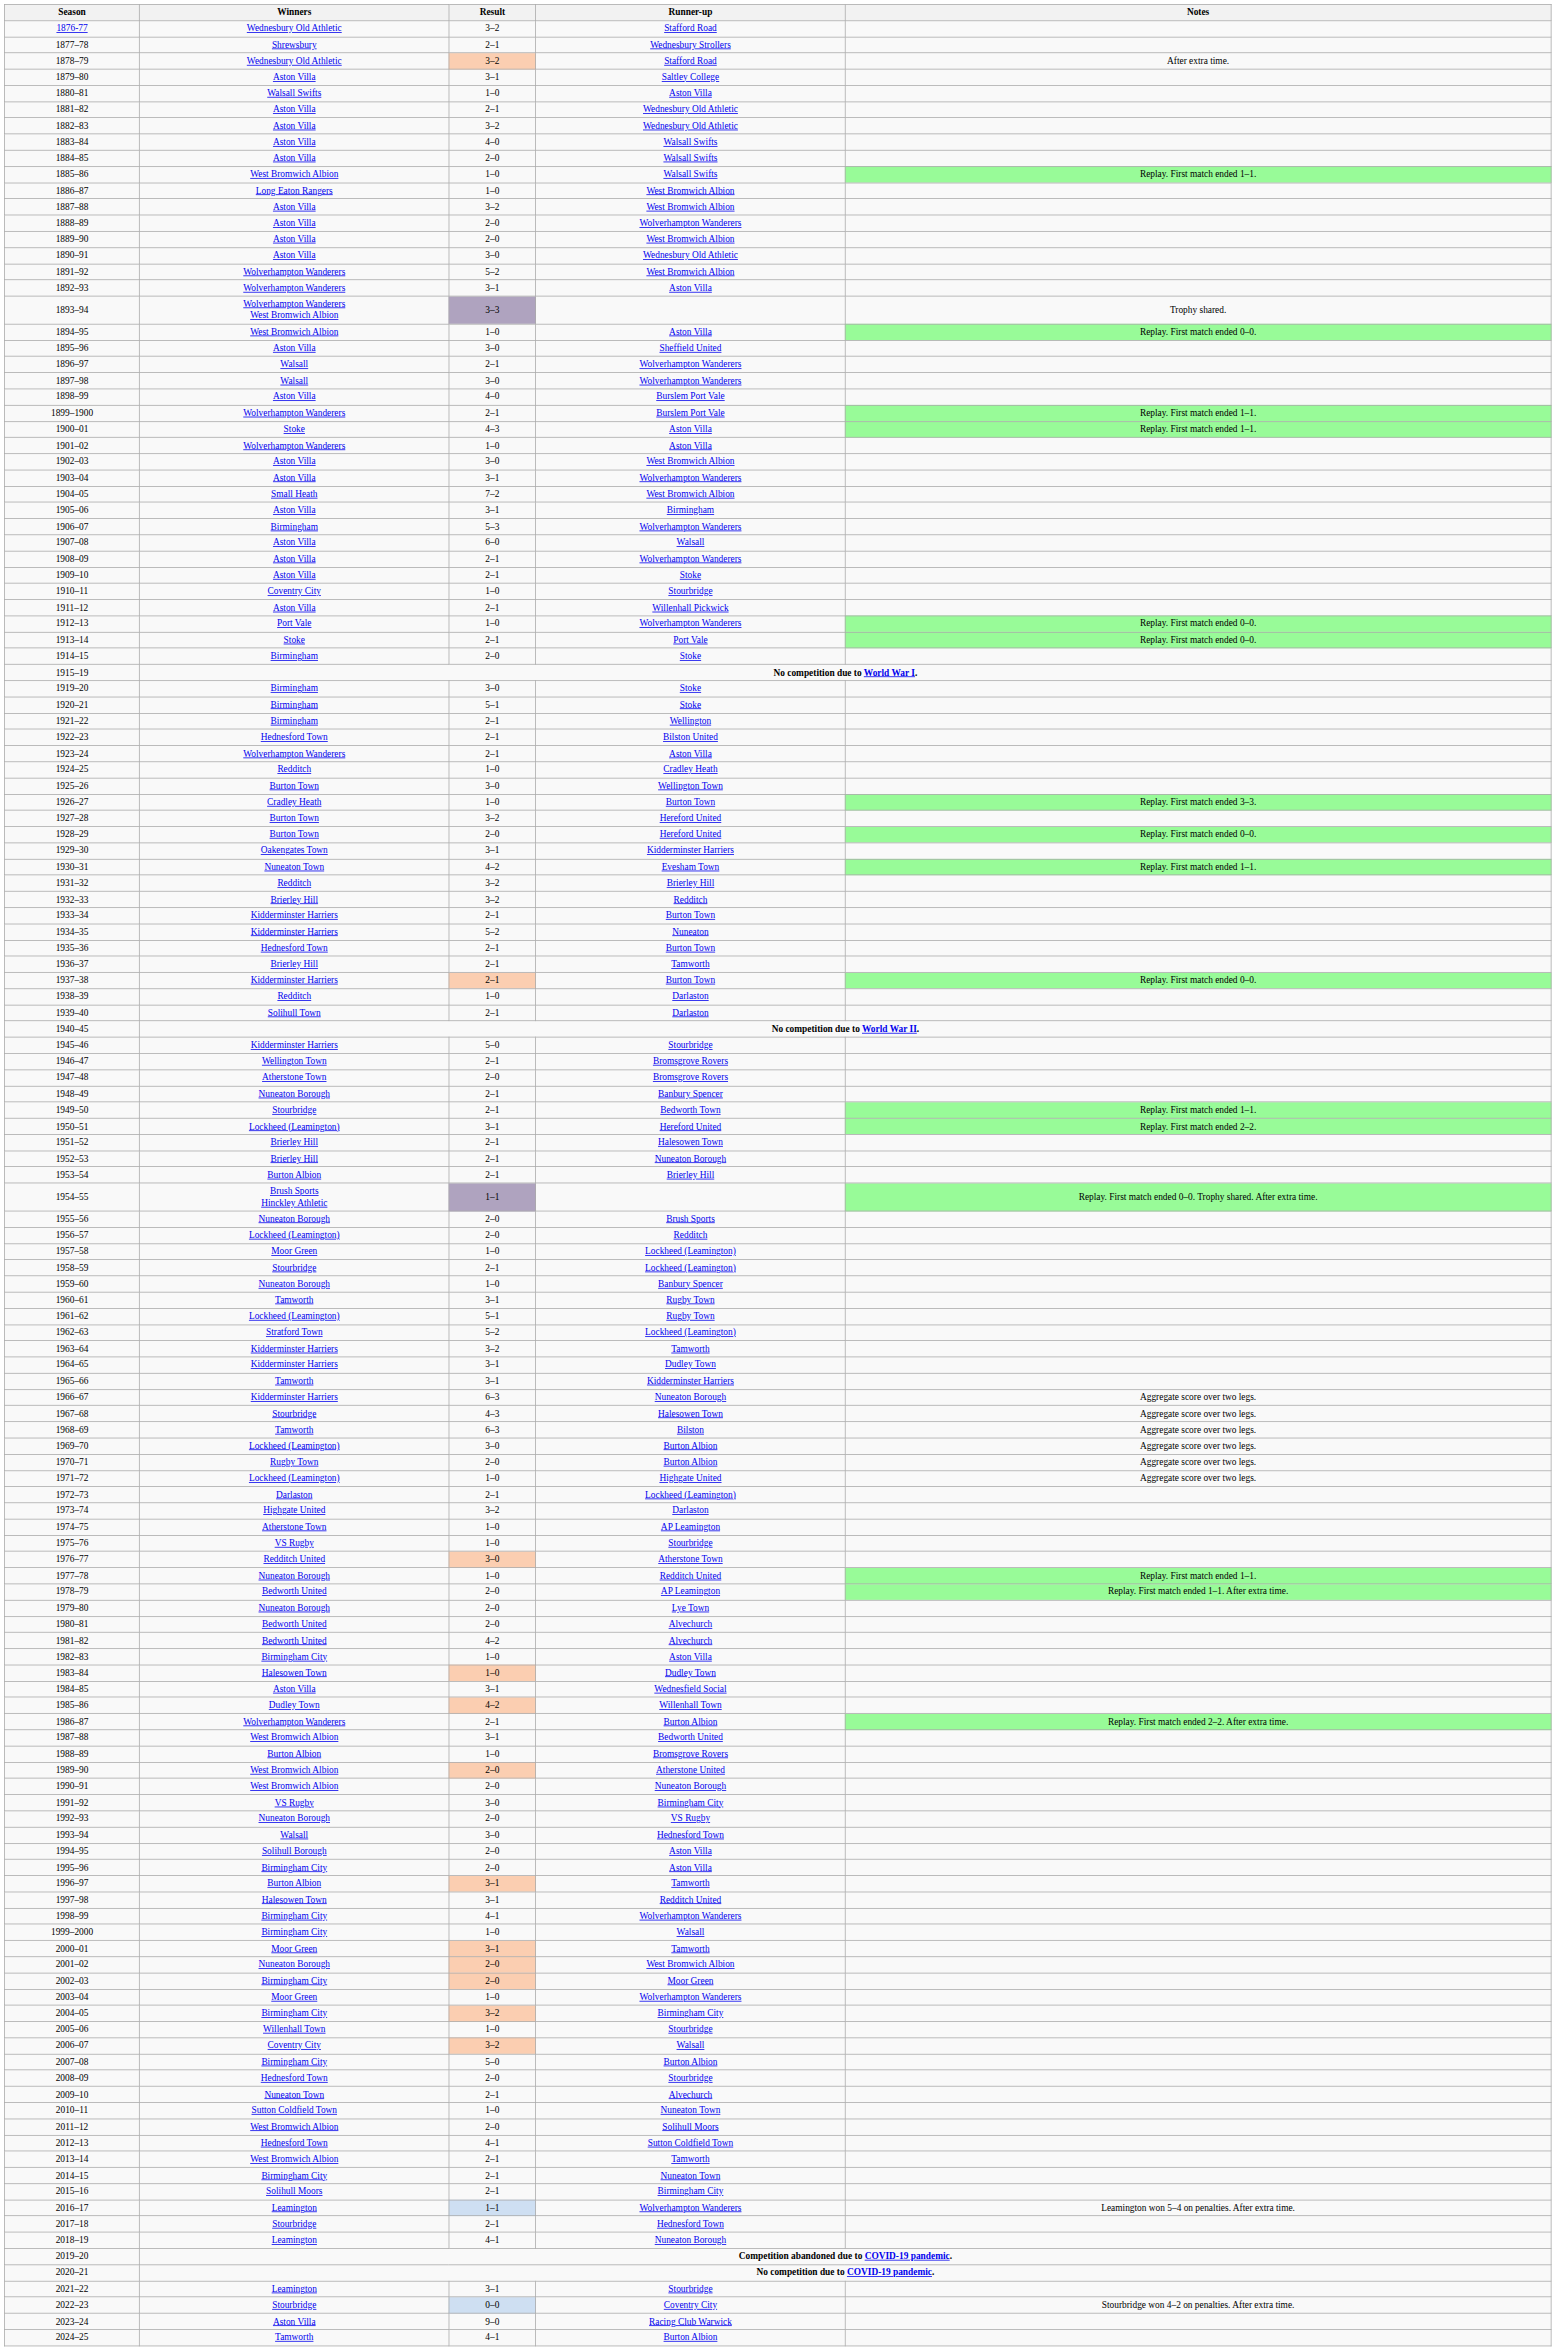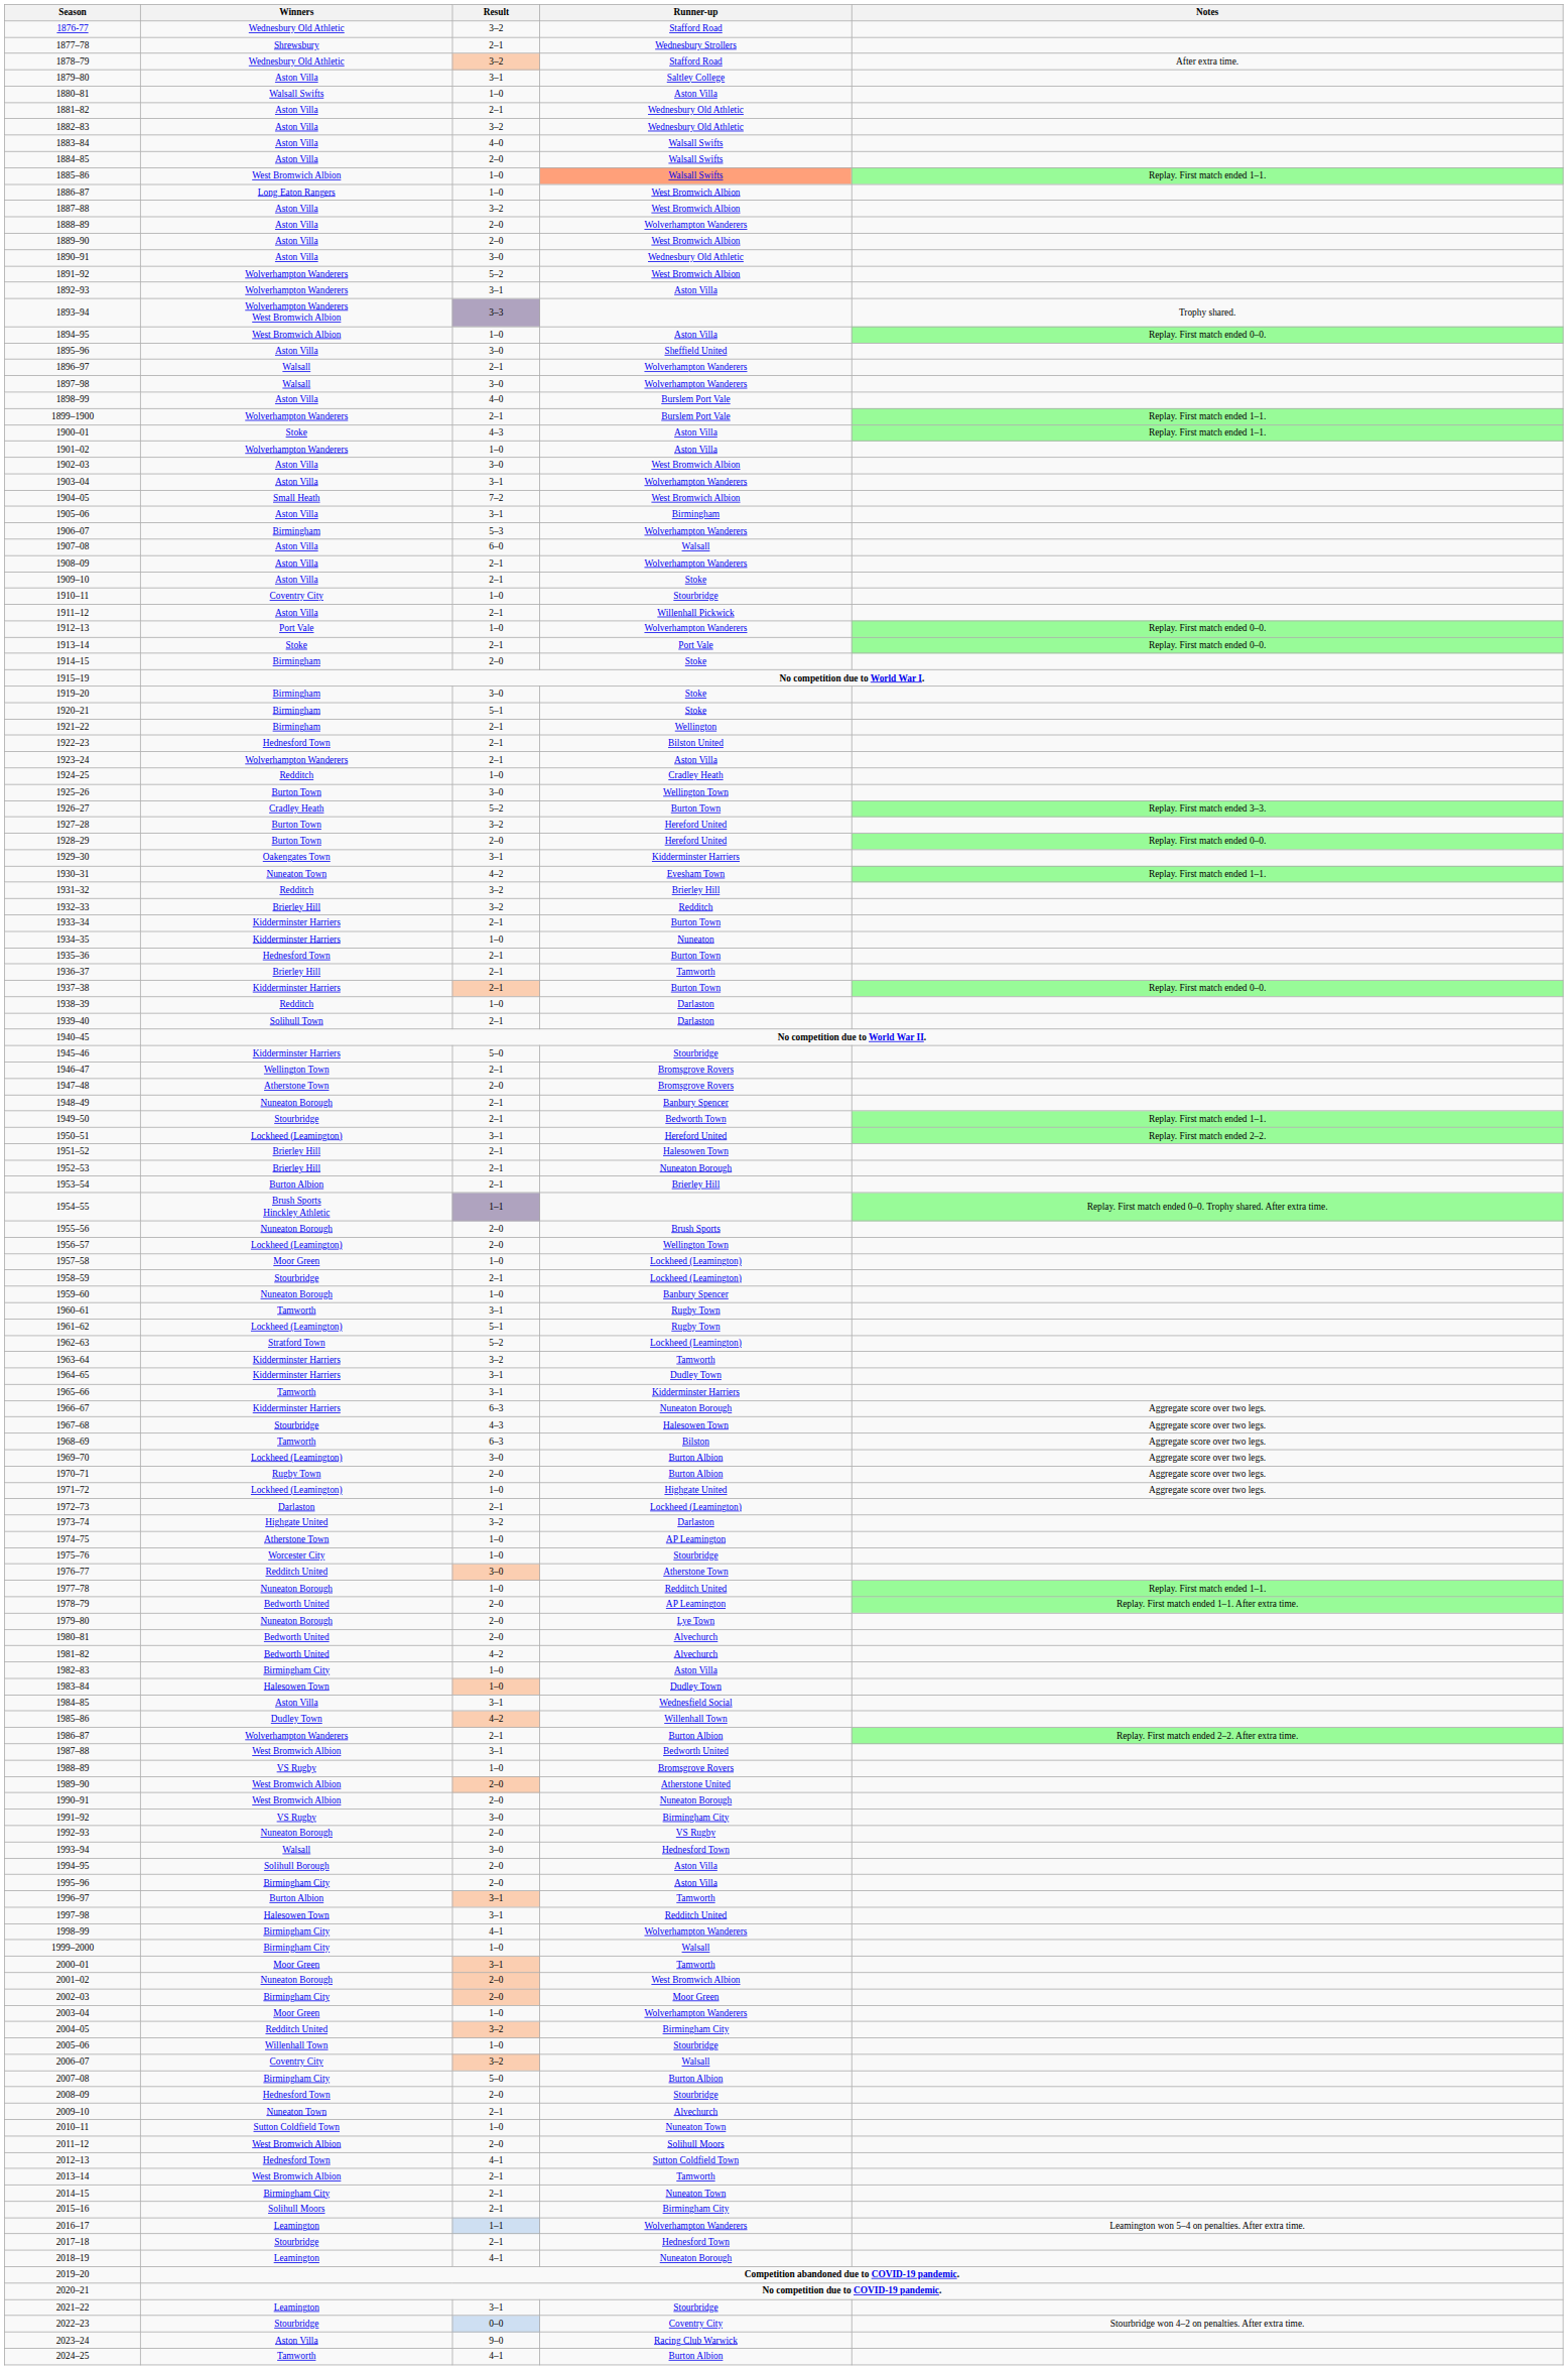1885–86 | Runner-up: no background -> lightsalmon background
1926–27 | Result: 1–0 -> 5–2
1934–35 | Result: 5–2 -> 1–0
1956–57 | Runner-up: Redditch -> Wellington Town
1975–76 | Winners: VS Rugby -> Worcester City
1988–89 | Winners: Burton Albion -> VS Rugby
2004–05 | Winners: Birmingham City -> Redditch United
